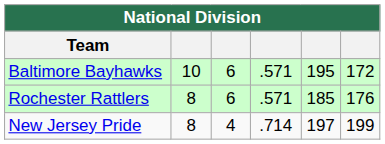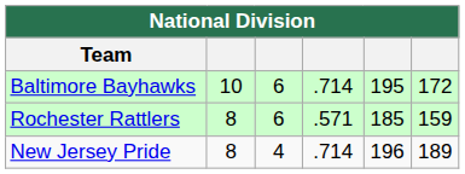Baltimore Bayhawks | column 4: .571 -> .714
Rochester Rattlers | column 6: 176 -> 159
New Jersey Pride | column 5: 197 -> 196
New Jersey Pride | column 6: 199 -> 189
